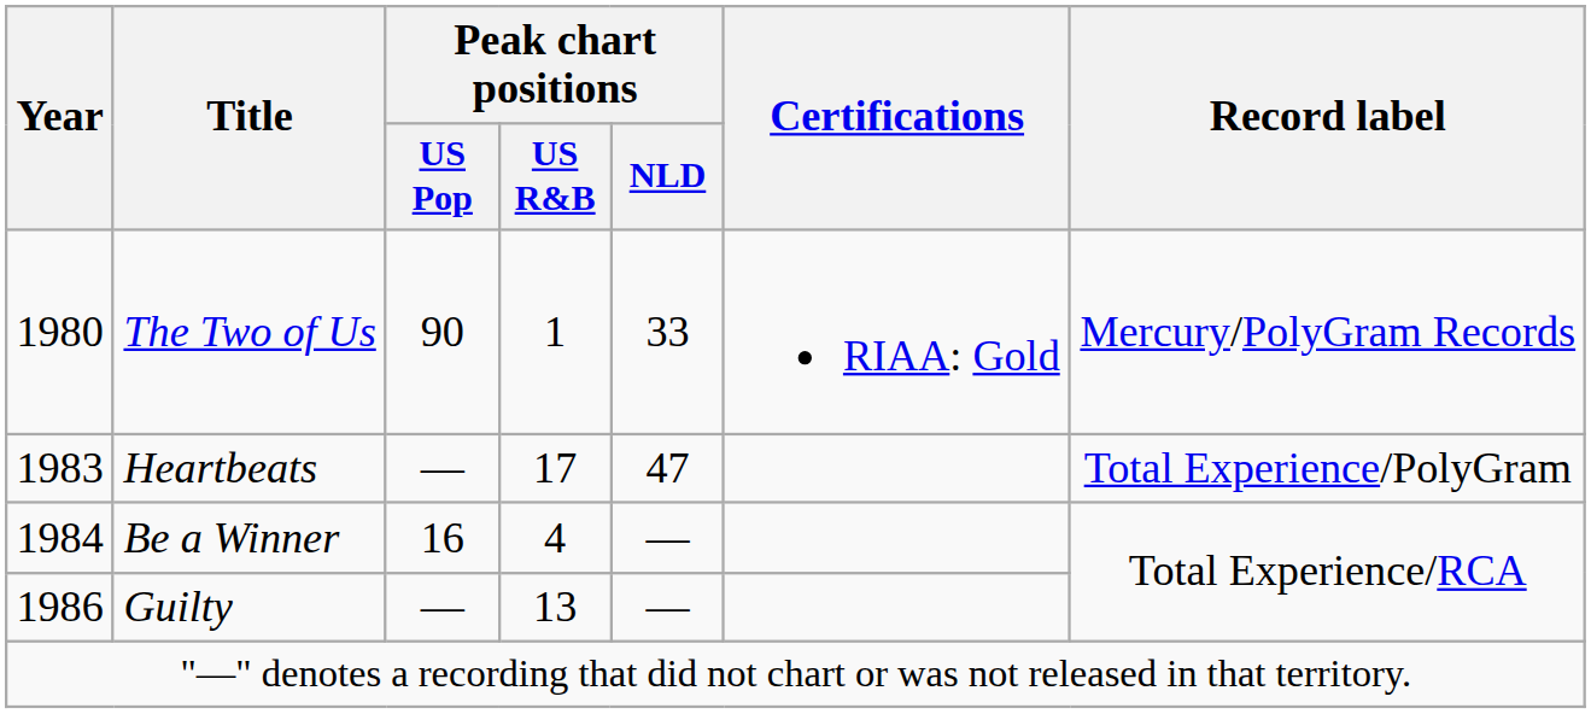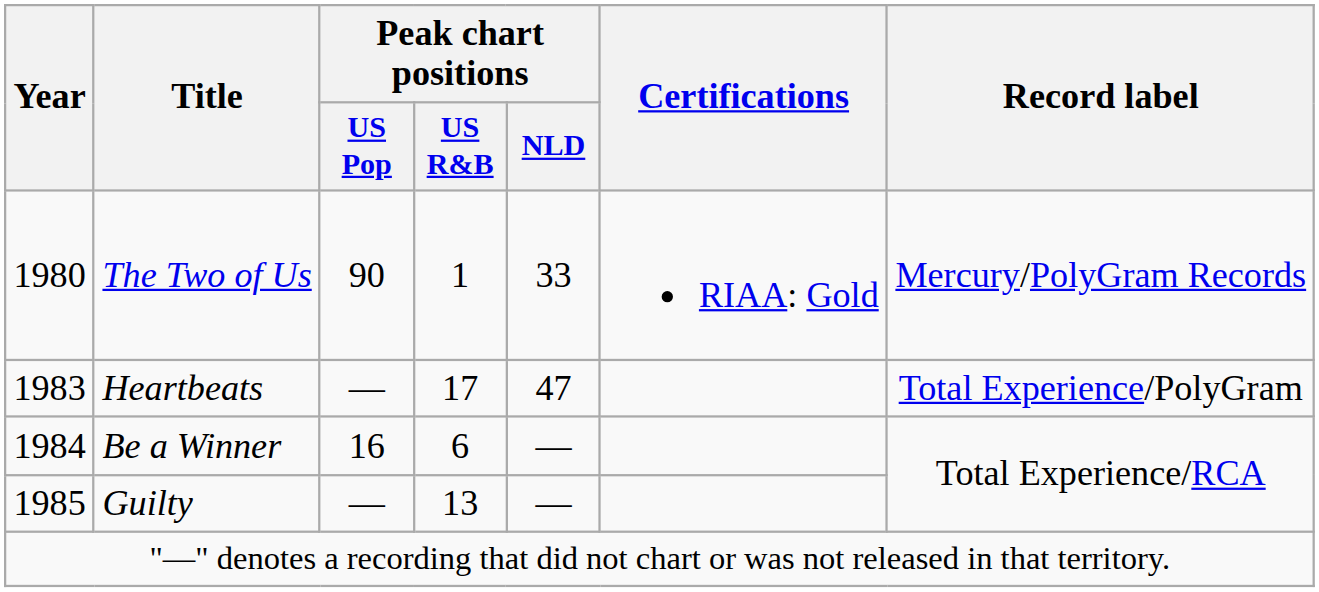Be a Winner | Peak chart positions / US R&B: 4 -> 6
Guilty | Year: 1986 -> 1985
